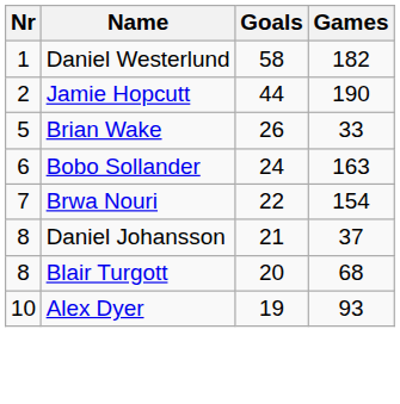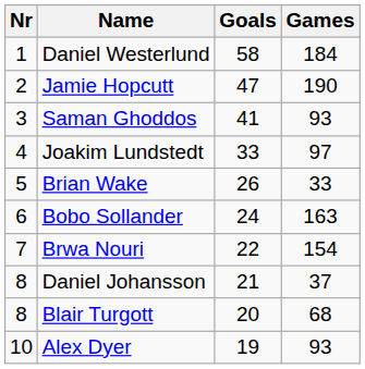Daniel Westerlund | Games: 182 -> 184
Jamie Hopcutt | Goals: 44 -> 47
+ row: 3 | Saman Ghoddos | 41 | 93
+ row: 4 | Joakim Lundstedt | 33 | 97
